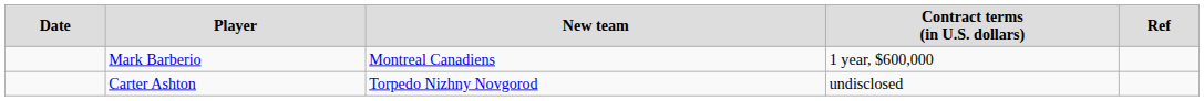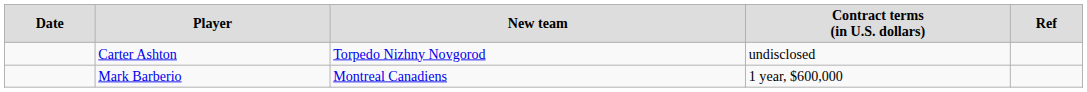rows swapped: Mark Barberio <-> Carter Ashton
